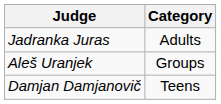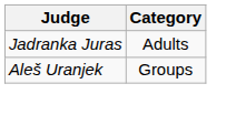- row: Damjan Damjanovič | Teens
